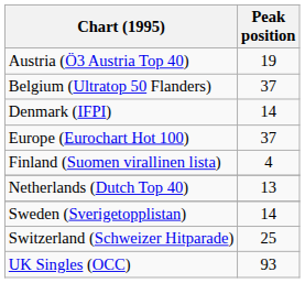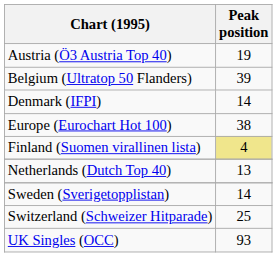Belgium (Ultratop 50 Flanders) | Peak position: 37 -> 39
Europe (Eurochart Hot 100) | Peak position: 37 -> 38
Finland (Suomen virallinen lista) | Peak position: no background -> khaki background
